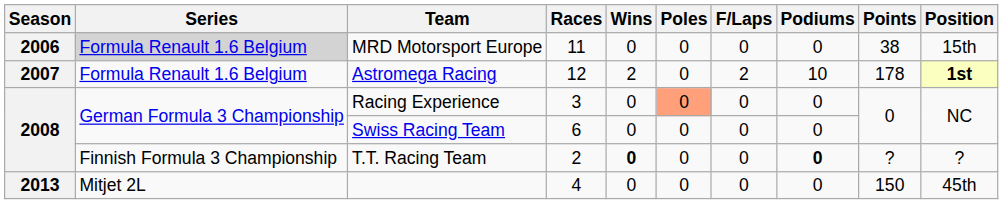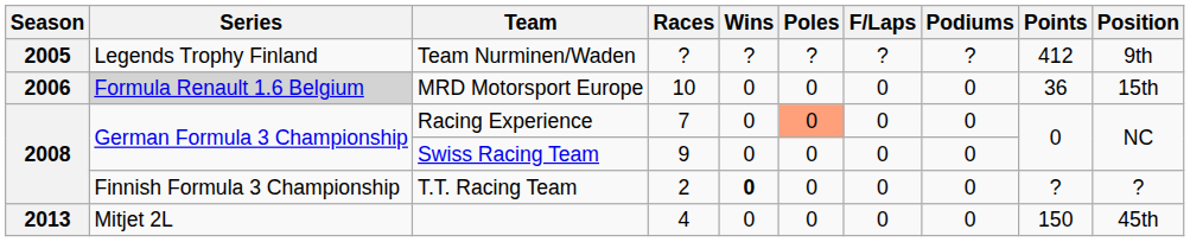+ row: 2005 | Legends Trophy Finland | Team Nurminen/Waden | ? | ? | ? | ? | ? | 412 | 9th
MRD Motorsport Europe | Races: 11 -> 10
MRD Motorsport Europe | Points: 38 -> 36
- row: 2007 | Formula Renault 1.6 Belgium | Astromega Racing | 12 | 2 | 0 | 2 | 10 | 178 | 1st
Racing Experience | Races: 3 -> 7
Swiss Racing Team | Races: 6 -> 9
T.T. Racing Team | Podiums: bold -> normal
